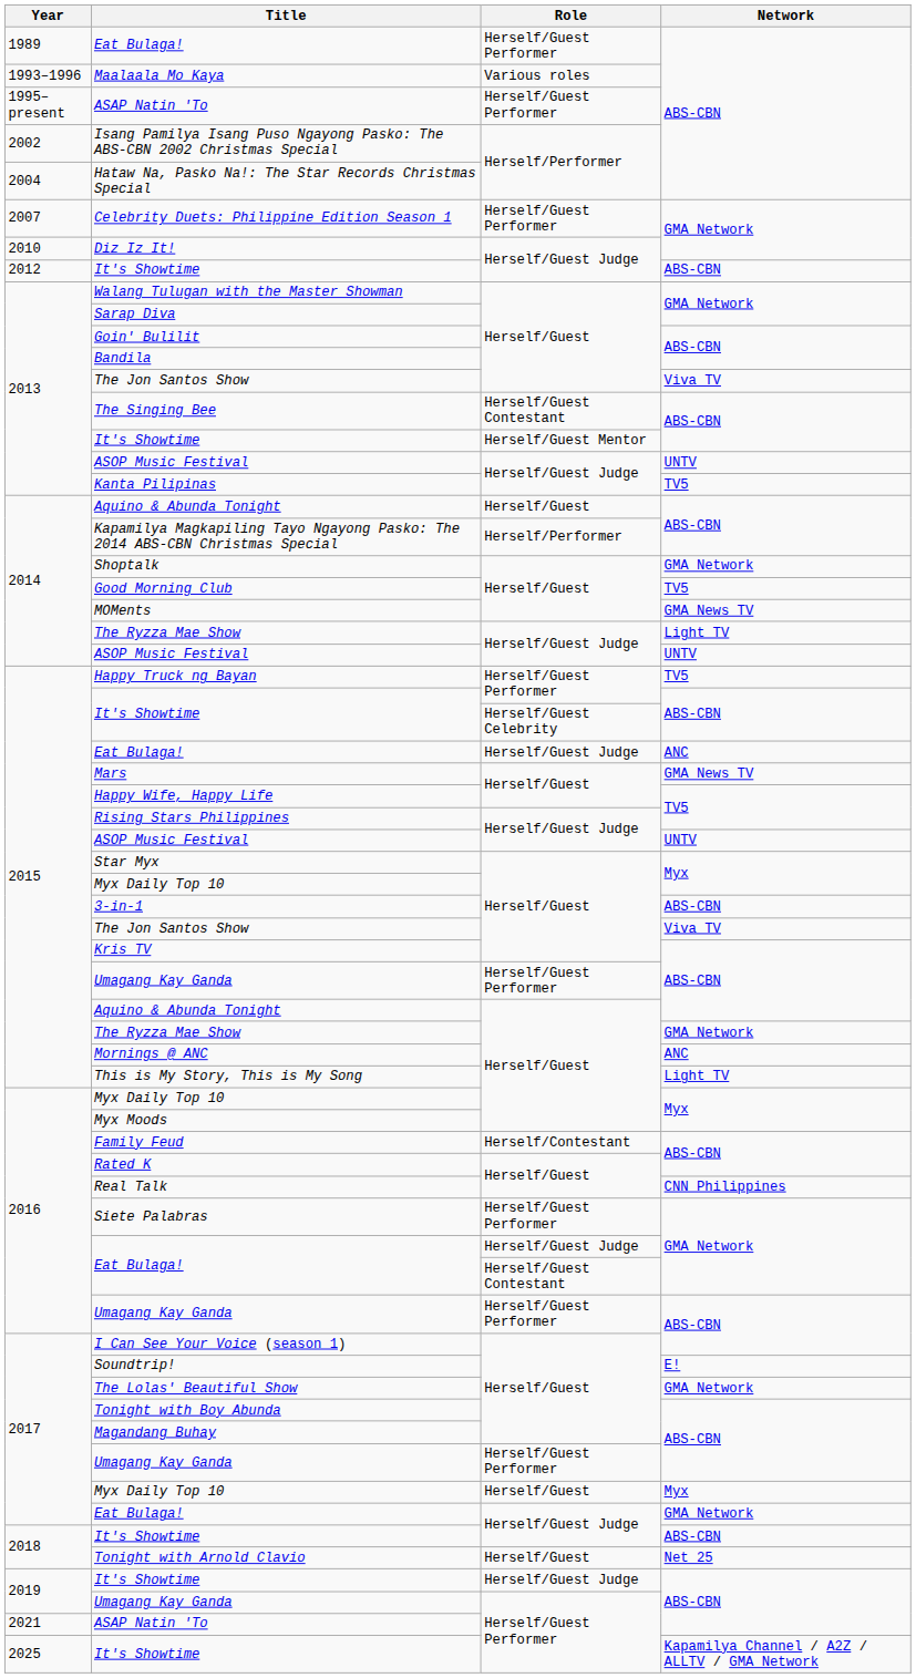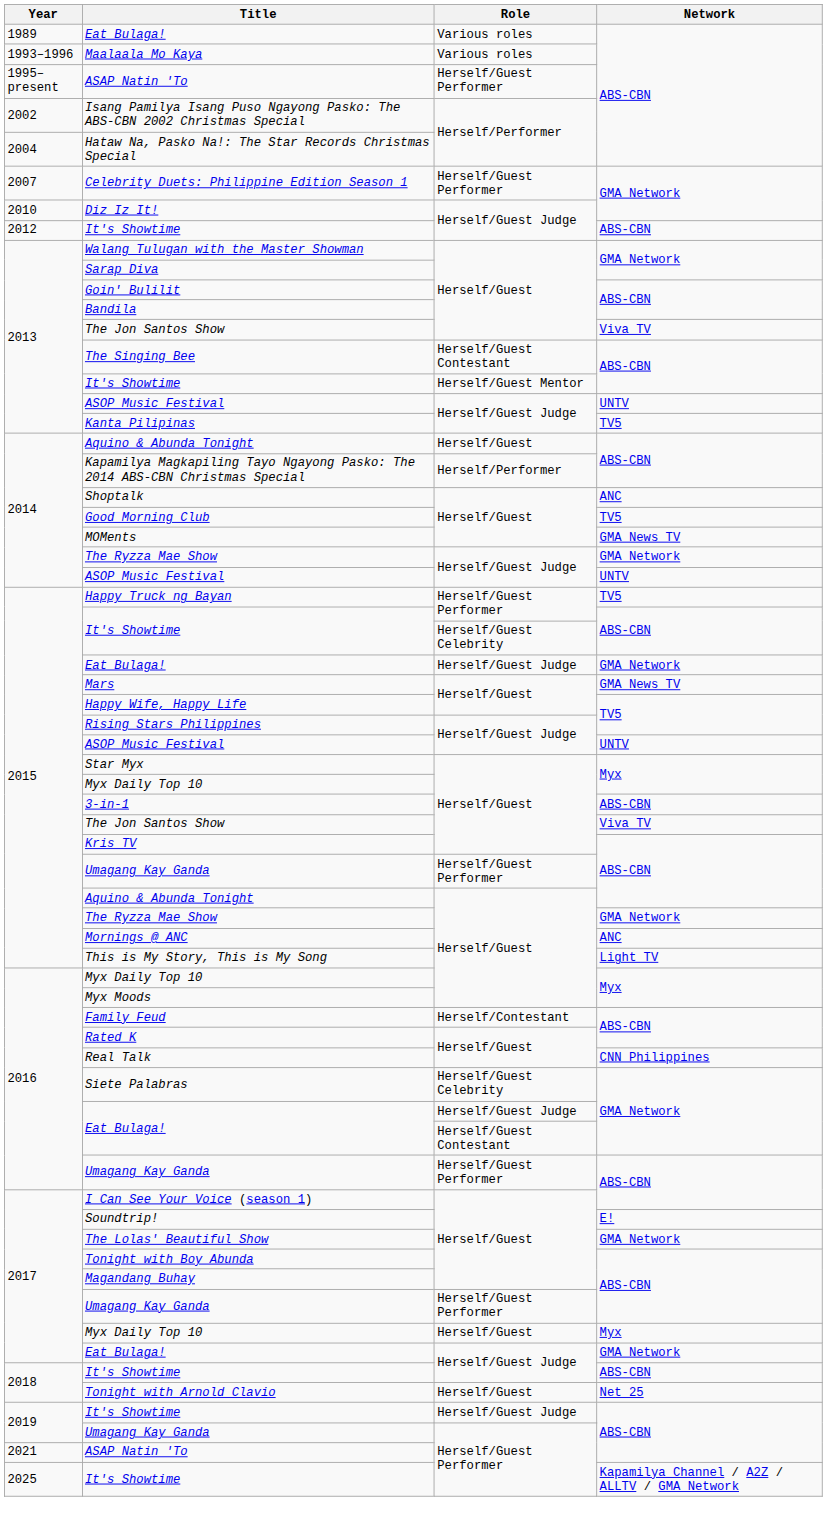1989 / Eat Bulaga! | Role: Herself/Guest Performer -> Various roles
Shoptalk | Network: GMA Network -> ANC
2014 / The Ryzza Mae Show | Network: Light TV -> GMA Network
2015 / Eat Bulaga! | Network: ANC -> GMA Network
Siete Palabras | Role: Herself/Guest Performer -> Herself/Guest Celebrity
